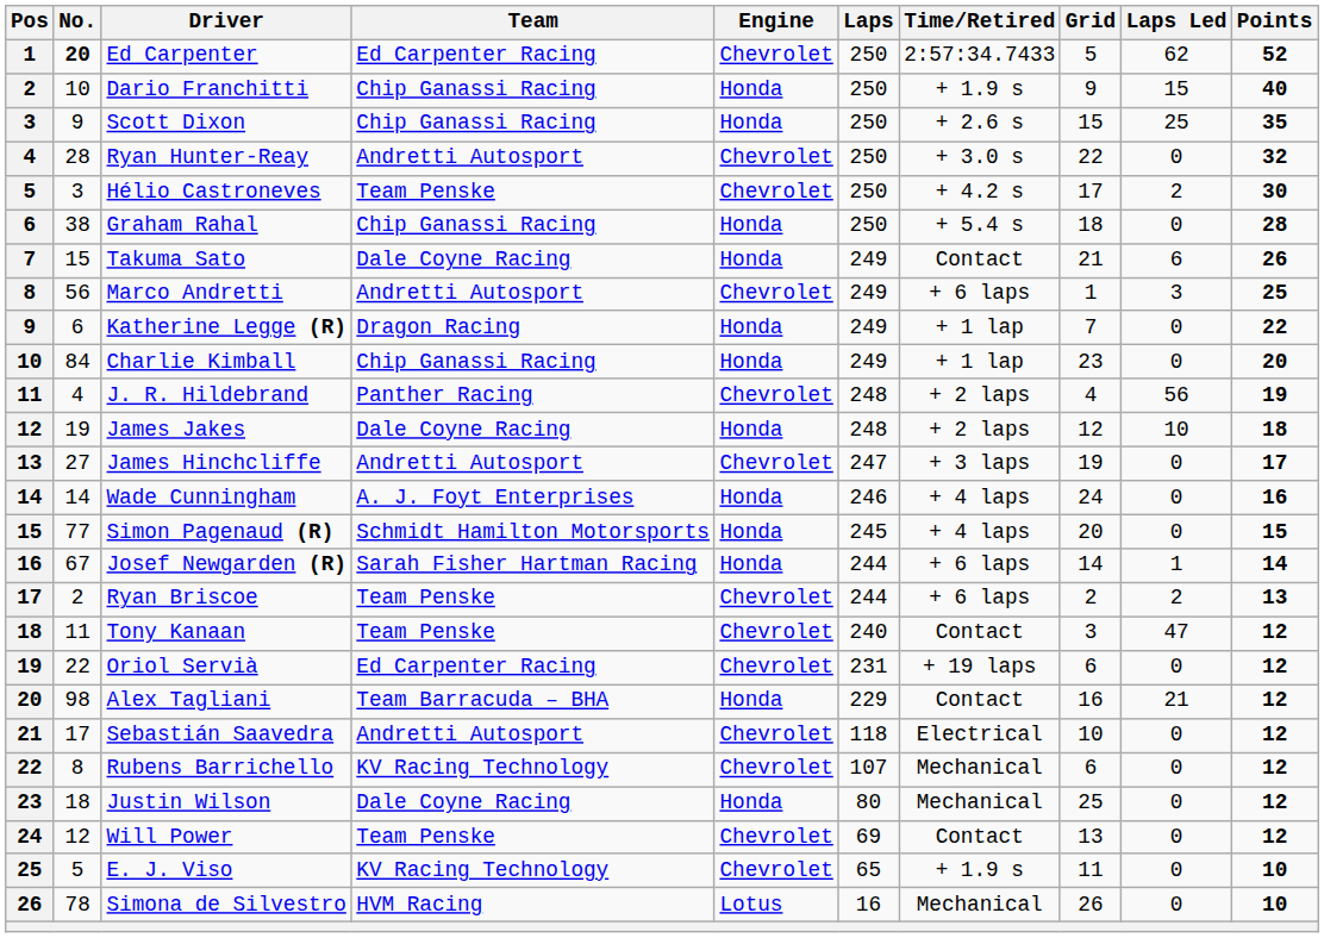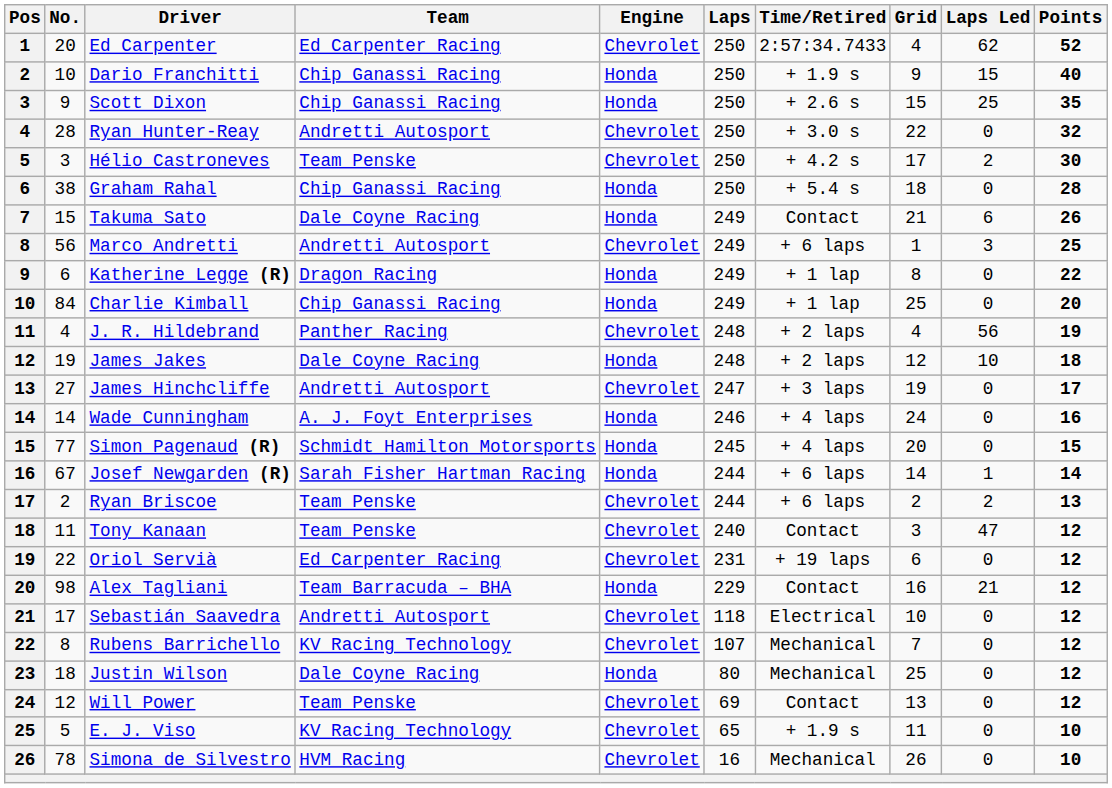Ed Carpenter | No.: bold -> normal
Ed Carpenter | Grid: 5 -> 4
Katherine Legge (R) | Grid: 7 -> 8
Charlie Kimball | Grid: 23 -> 25
Rubens Barrichello | Grid: 6 -> 7
Simona de Silvestro | Engine: Lotus -> Chevrolet
